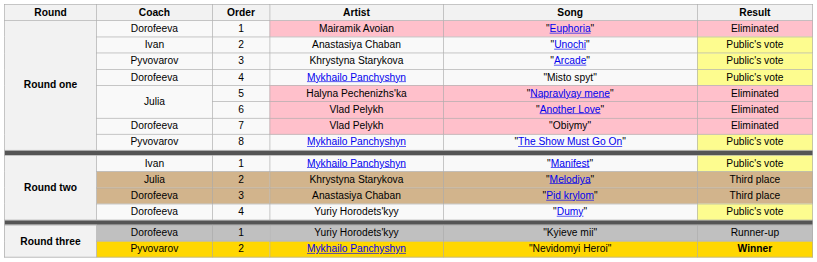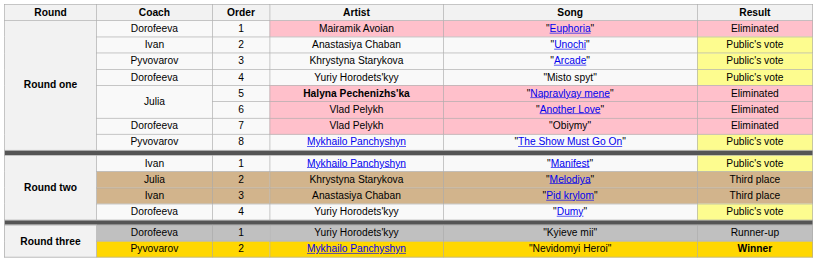Round one / 4 | Artist: Mykhailo Panchyshyn -> Yuriy Horodets'kyy
5 | Artist: normal -> bold
Round two / 3 | Coach: Dorofeeva -> Ivan
